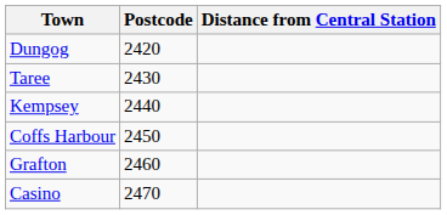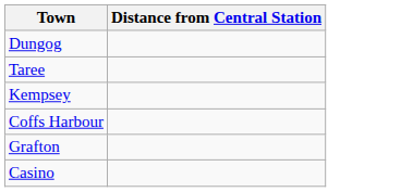- column: Postcode | 2420 | 2430 | 2440 | 2450 | 2460 | 2470
